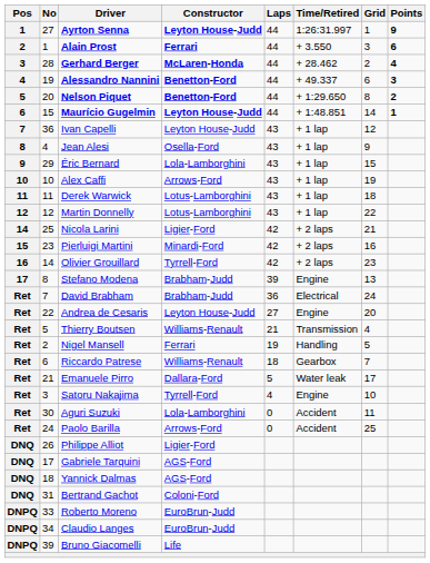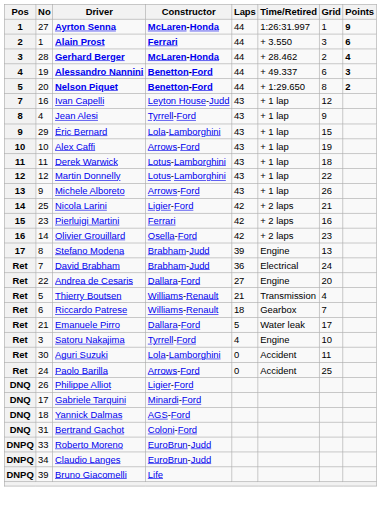Ayrton Senna | Constructor: Leyton House-Judd -> McLaren-Honda
- row: 6 | 15 | Maurício Gugelmin | Leyton House-Judd | 44 | + 1:48.851 | 14 | 1
Ivan Capelli | No: 36 -> 16
Jean Alesi | Constructor: Osella-Ford -> Tyrrell-Ford
+ row: 13 | 9 | Michele Alboreto | Arrows-Ford | 43 | + 1 lap | 26
Pierluigi Martini | Constructor: Minardi-Ford -> Ferrari
Olivier Grouillard | Constructor: Tyrrell-Ford -> Osella-Ford
Andrea de Cesaris | Constructor: Leyton House-Judd -> Dallara-Ford
- row: Ret | 2 | Nigel Mansell | Ferrari | 19 | Handling | 5
Gabriele Tarquini | Constructor: AGS-Ford -> Minardi-Ford
